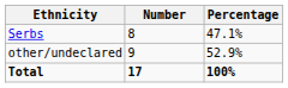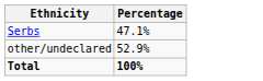- column: Number | 8 | 9 | 17
